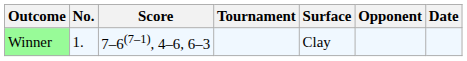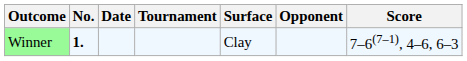columns swapped: Date <-> Score
Winner | No.: normal -> bold
